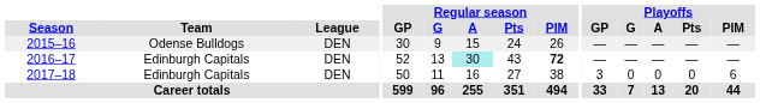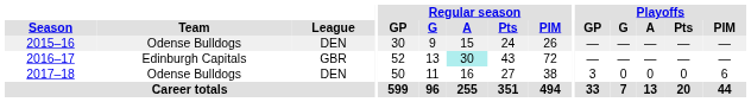2016–17 | League: DEN -> GBR
2016–17 | Regular season / PIM: bold -> normal
2017–18 | Team: Edinburgh Capitals -> Odense Bulldogs
